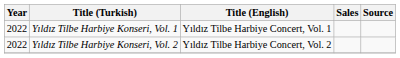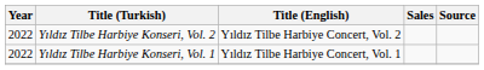rows swapped: Yıldız Tilbe Harbiye Konseri, Vol. 1 <-> Yıldız Tilbe Harbiye Konseri, Vol. 2
